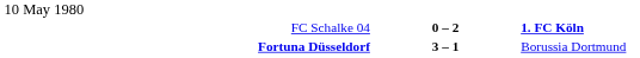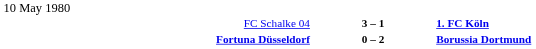FC Schalke 04 | column 2: 0 – 2 -> 3 – 1
Fortuna Düsseldorf | column 2: 3 – 1 -> 0 – 2
Fortuna Düsseldorf | column 3: normal -> bold
